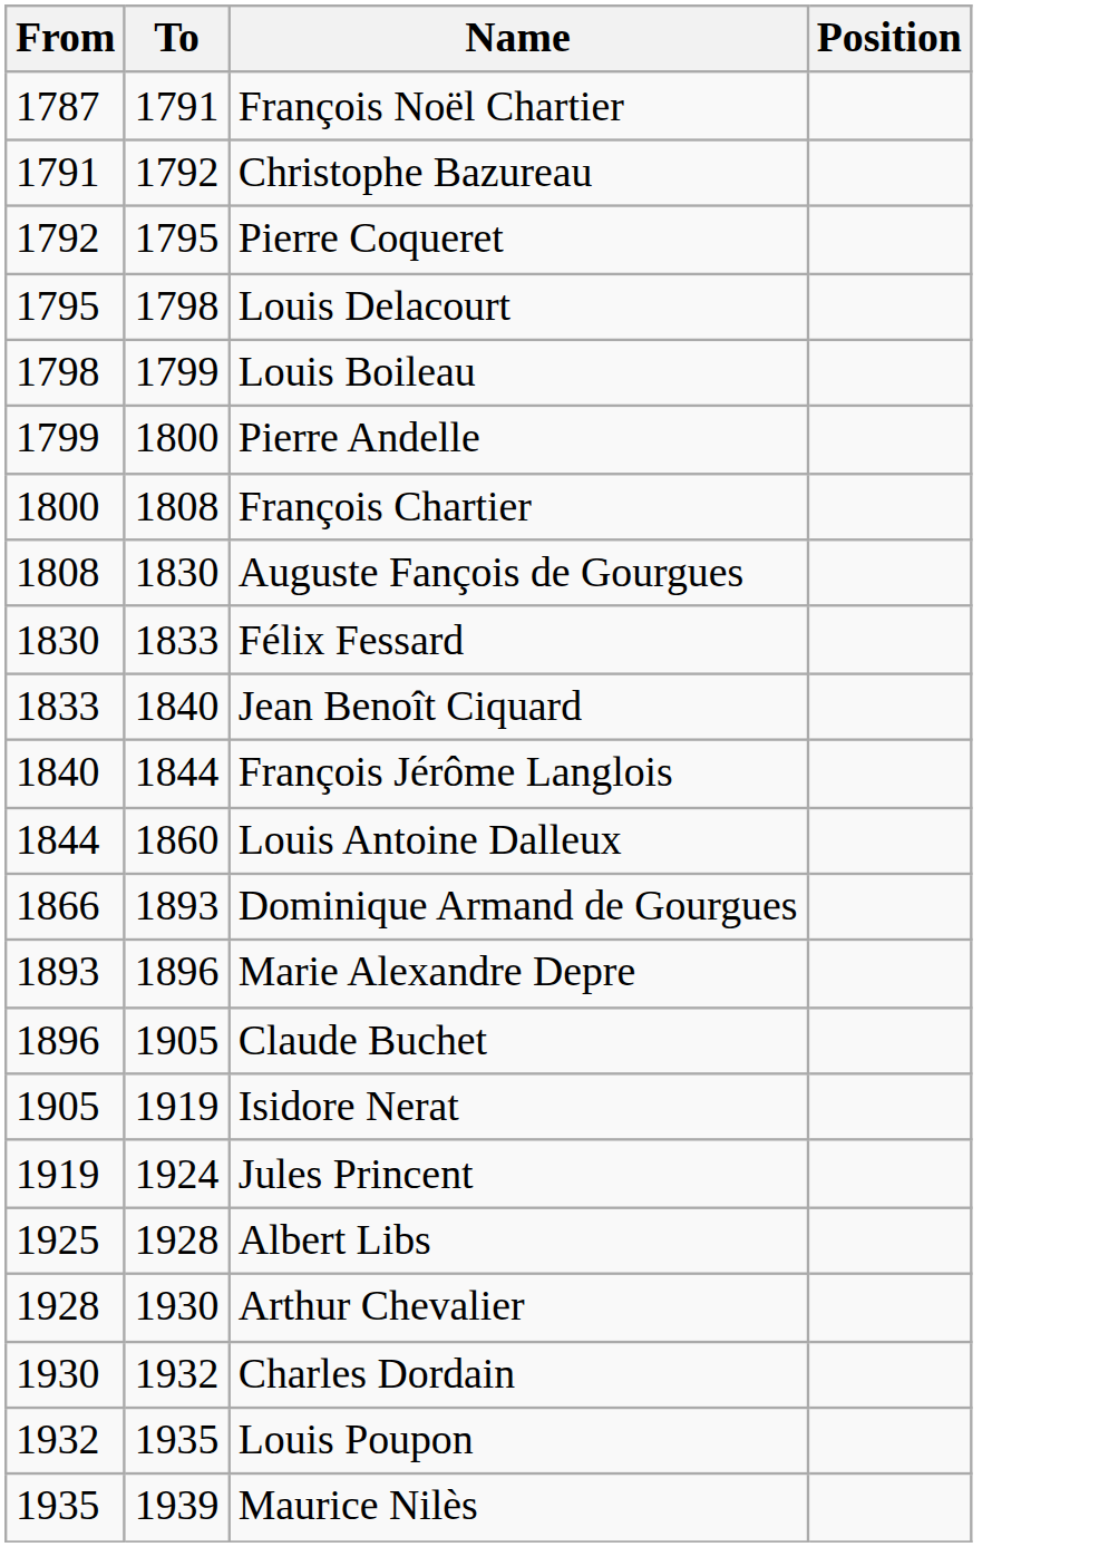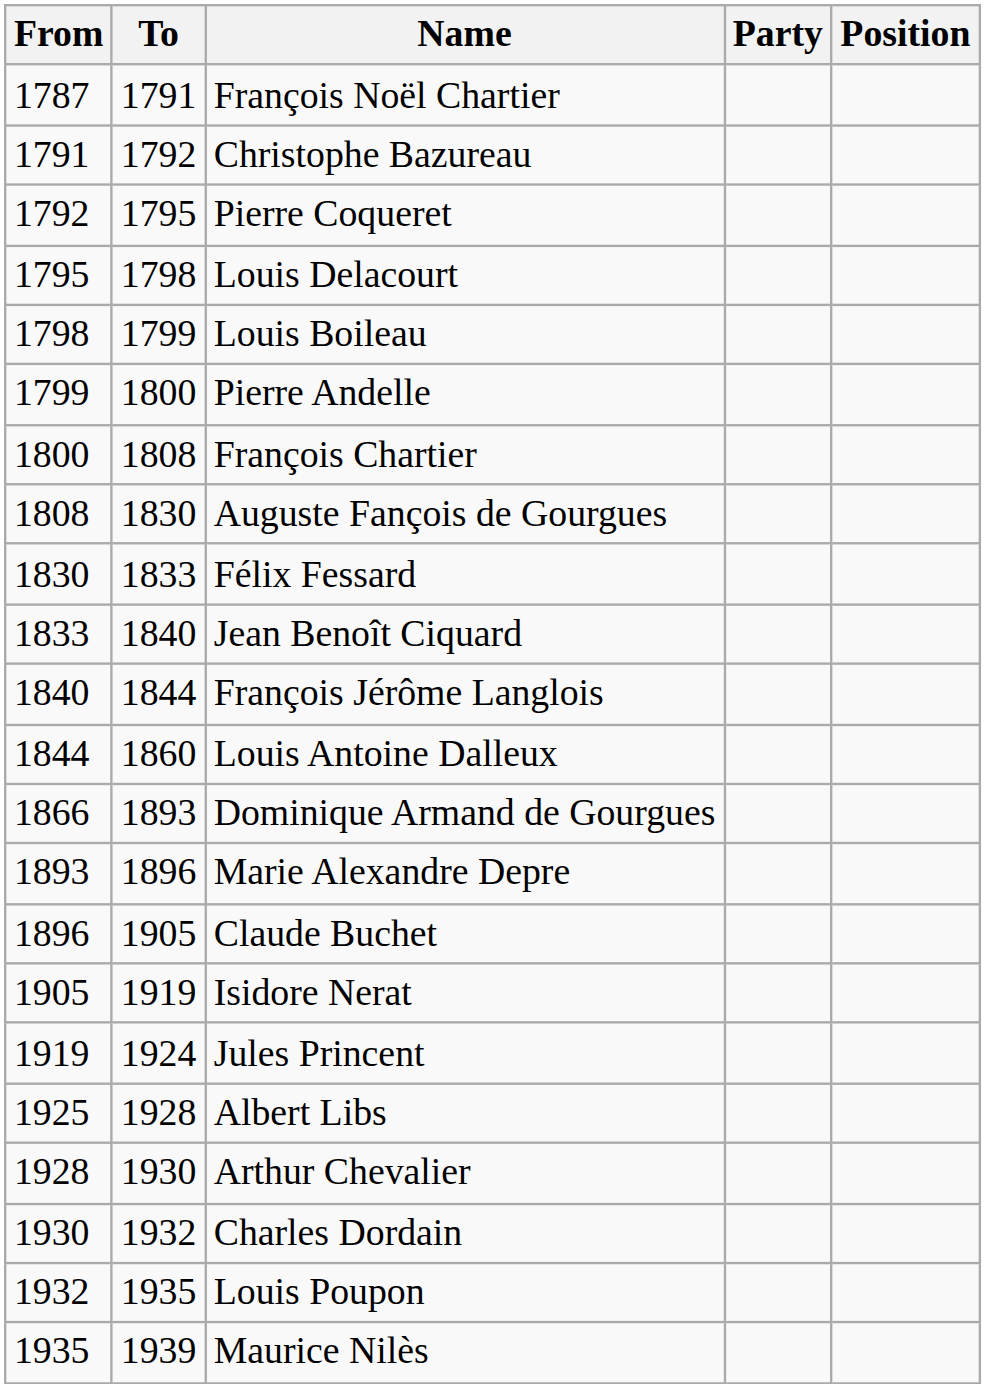+ column: Party
